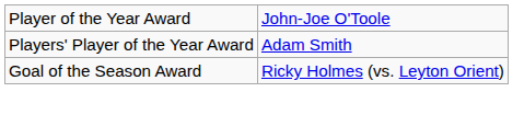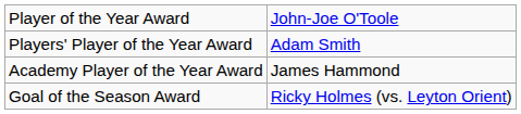+ row: Academy Player of the Year Award | James Hammond
